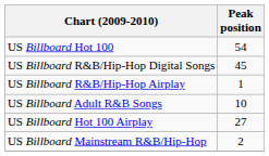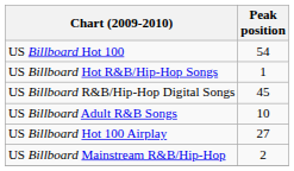+ row: US Billboard Hot R&B/Hip-Hop Songs | 1
- row: US Billboard R&B/Hip-Hop Airplay | 1
